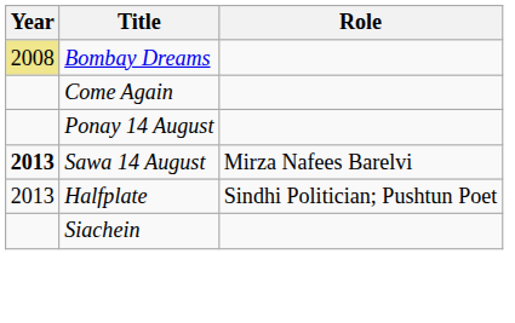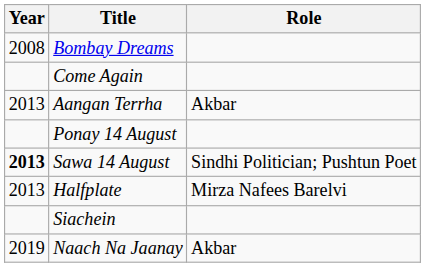Bombay Dreams | Year: khaki background -> no background
+ row: 2013 | Aangan Terrha | Akbar
Sawa 14 August | Role: Mirza Nafees Barelvi -> Sindhi Politician; Pushtun Poet
Halfplate | Role: Sindhi Politician; Pushtun Poet -> Mirza Nafees Barelvi
+ row: 2019 | Naach Na Jaanay | Akbar
